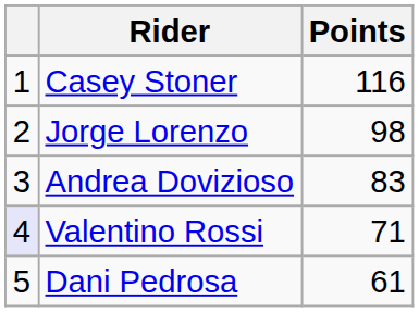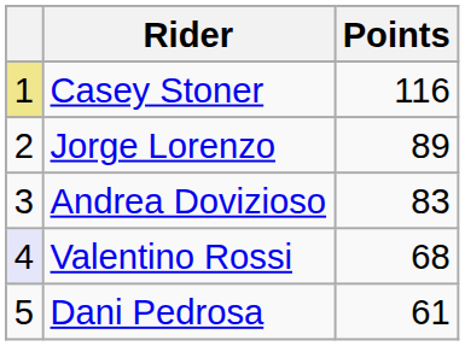Casey Stoner | column 1: no background -> khaki background
Jorge Lorenzo | Points: 98 -> 89
Valentino Rossi | Points: 71 -> 68
